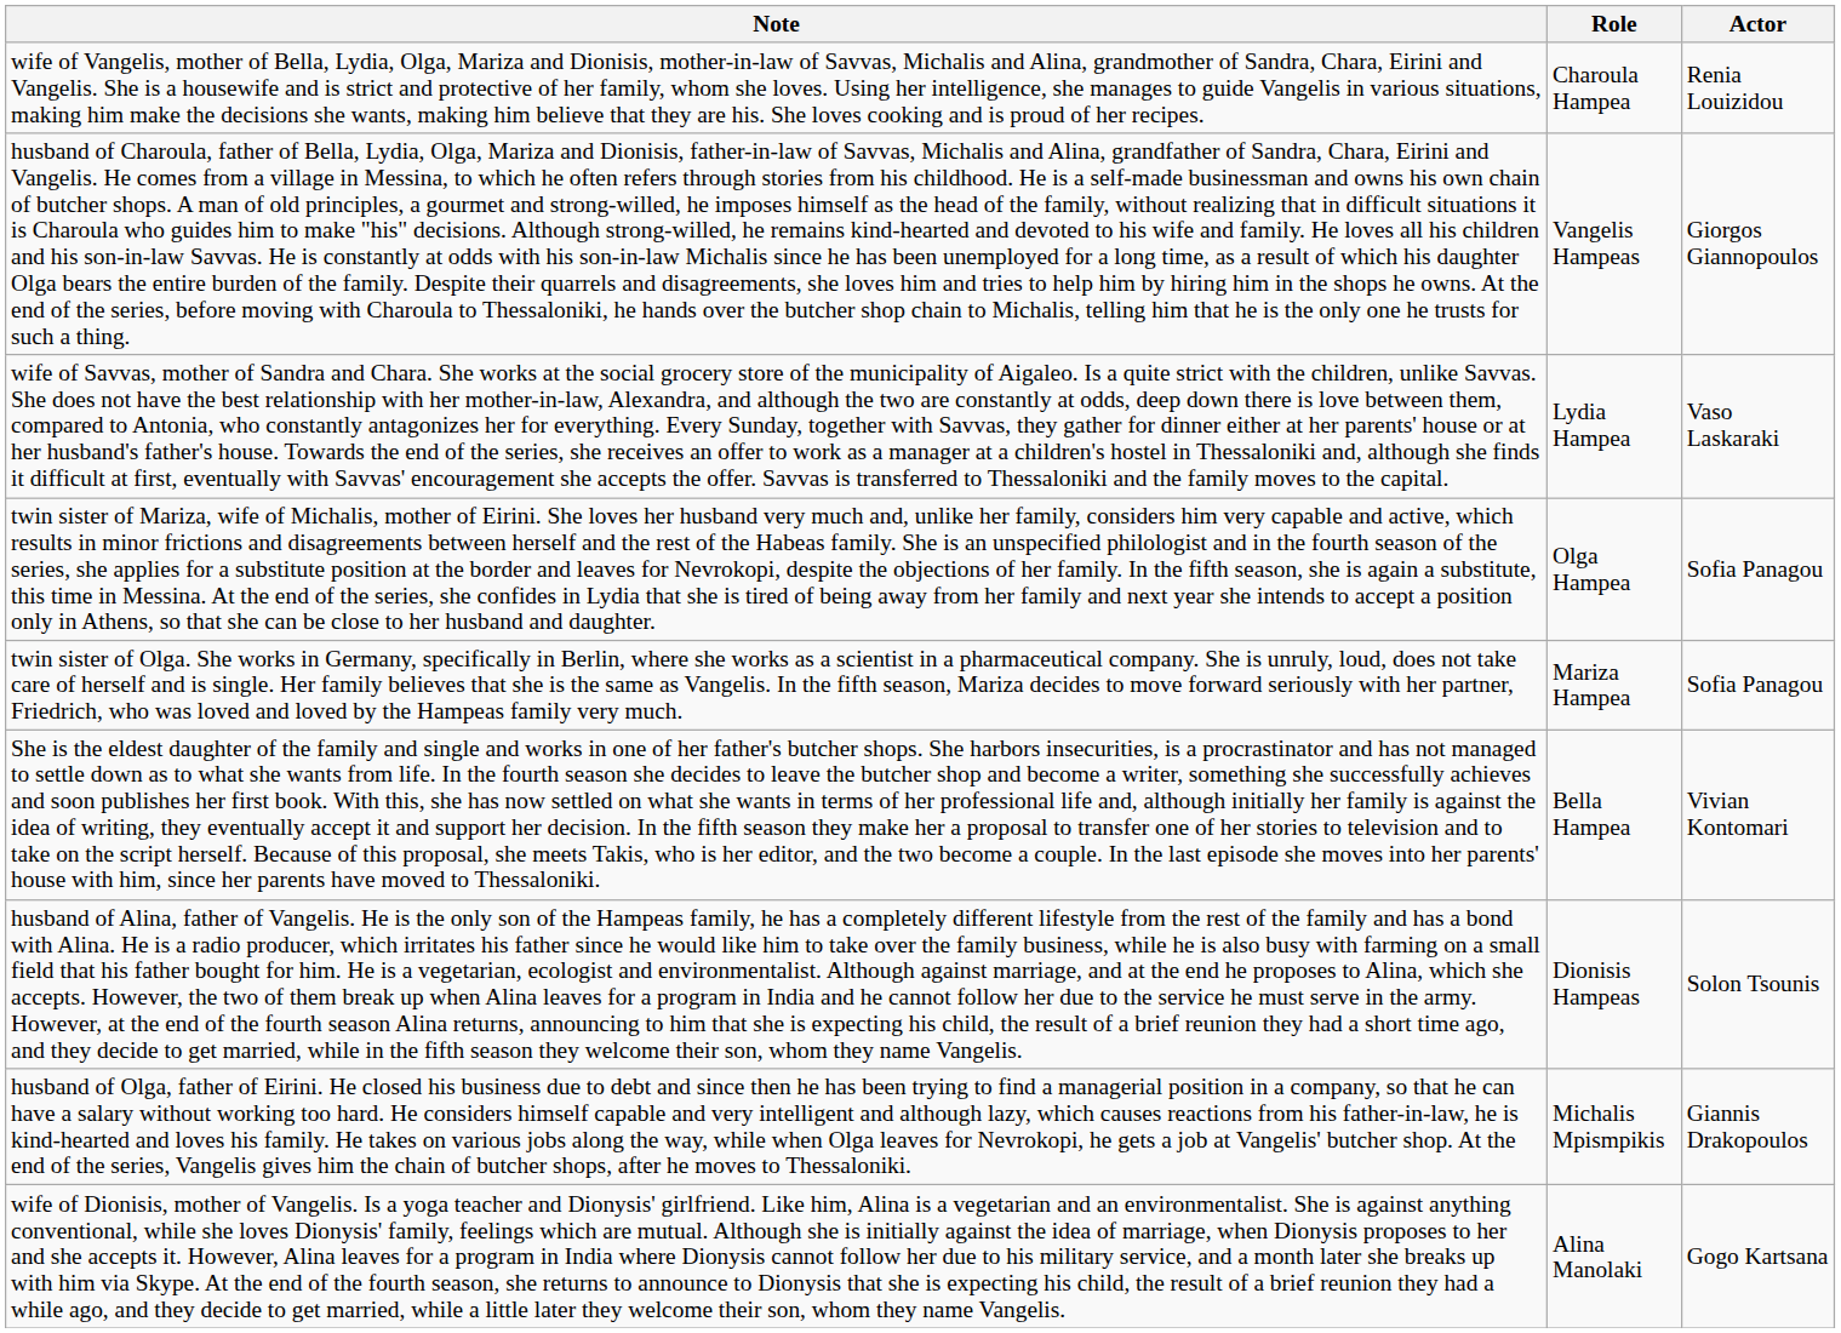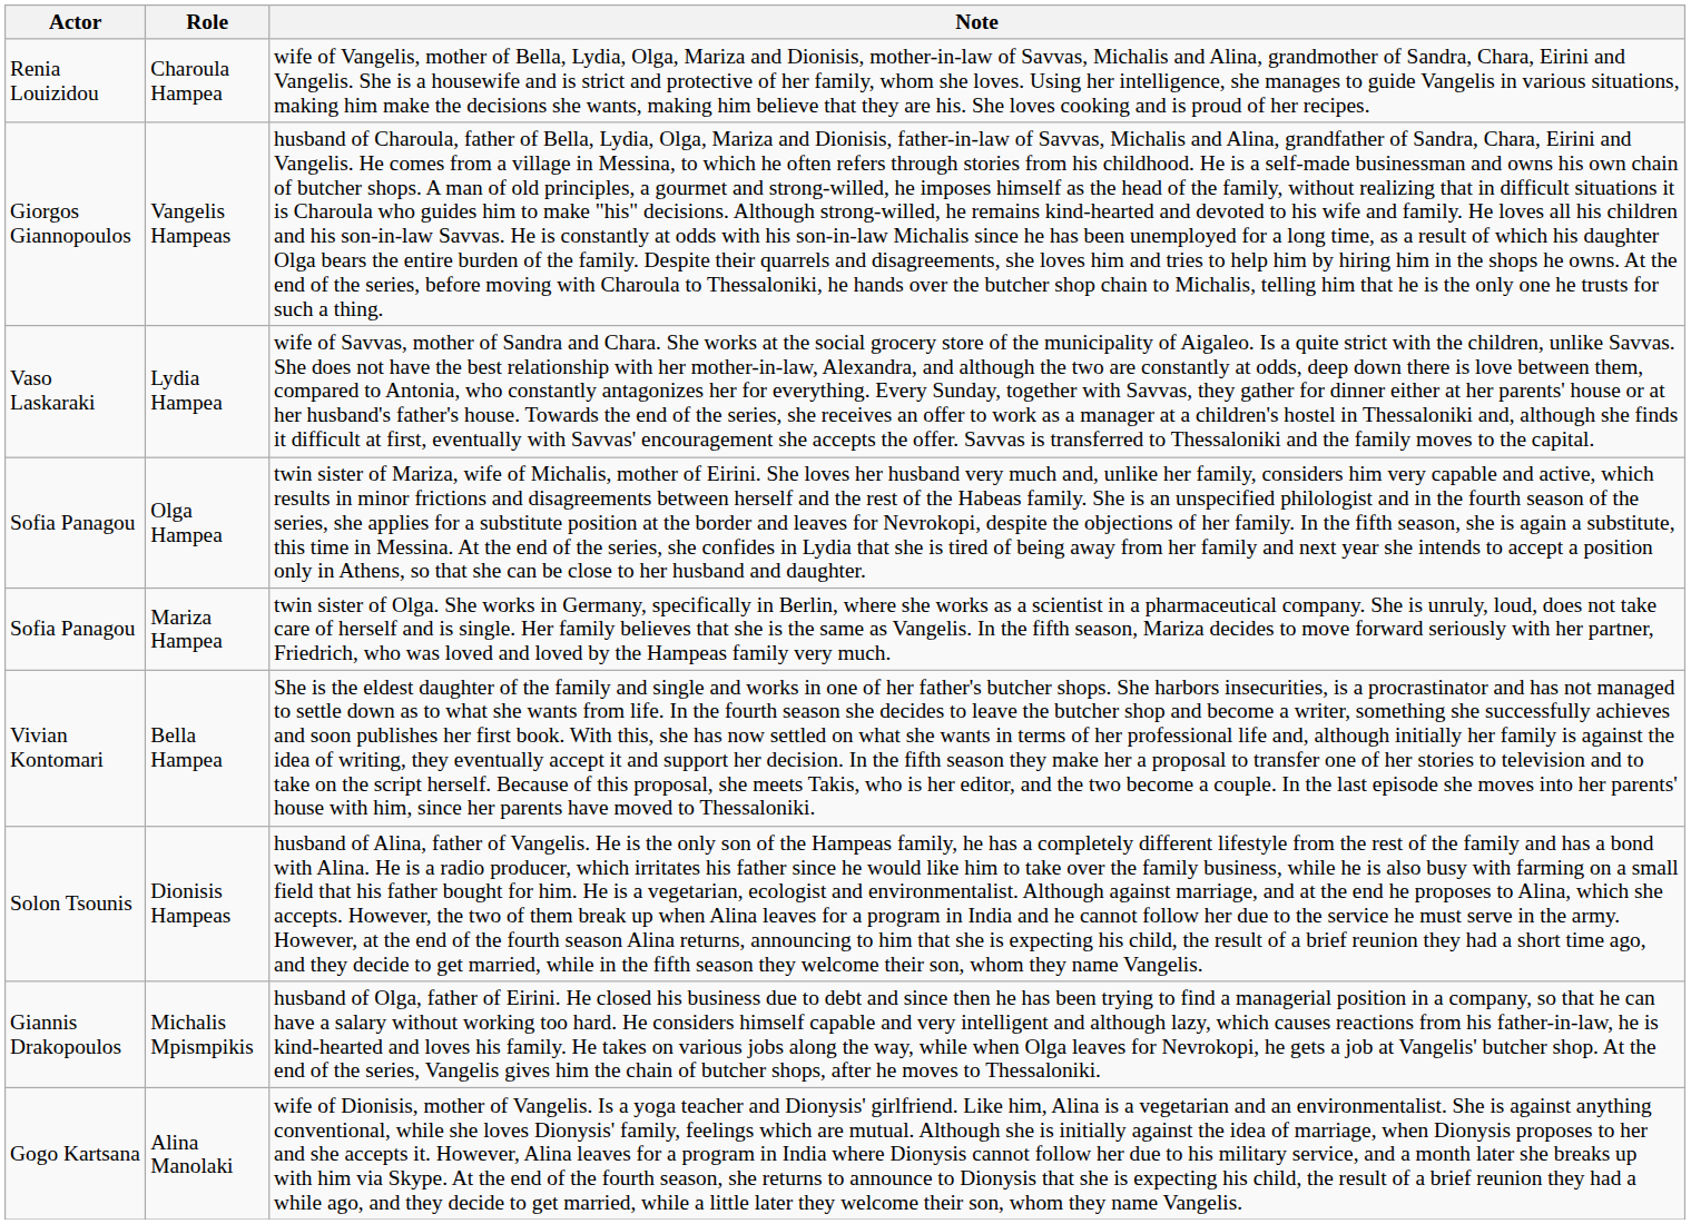columns swapped: Actor <-> Note
